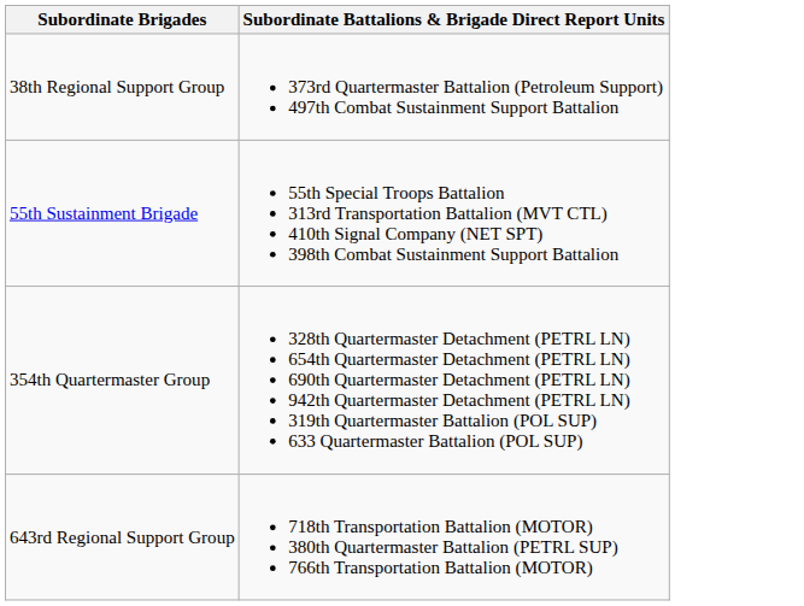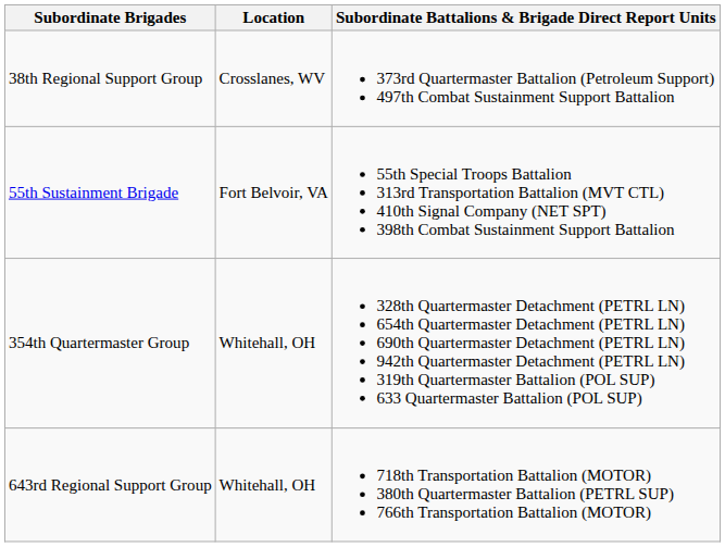+ column: Location | Crosslanes, WV | Fort Belvoir, VA | Whitehall, OH | Whitehall, OH
